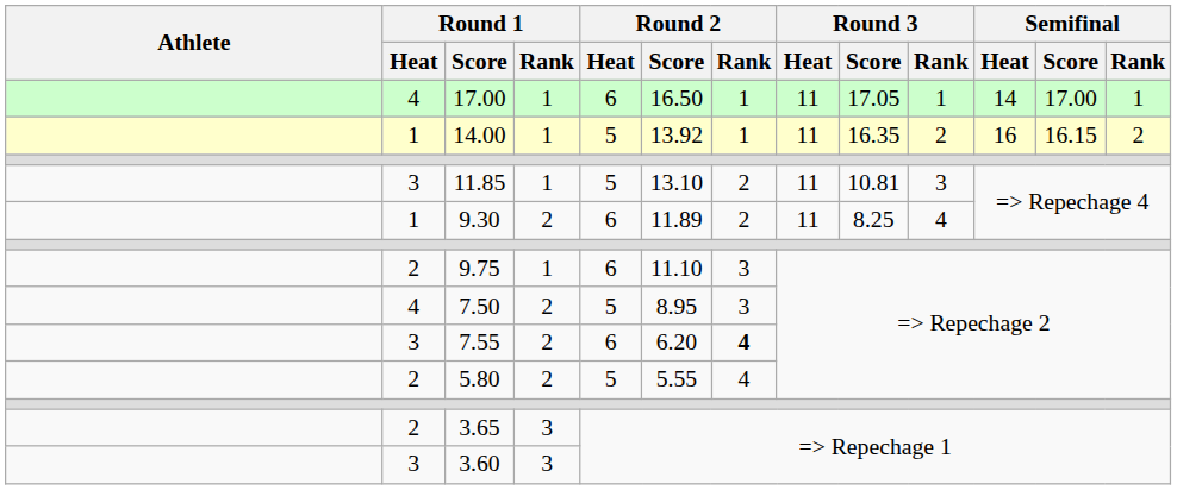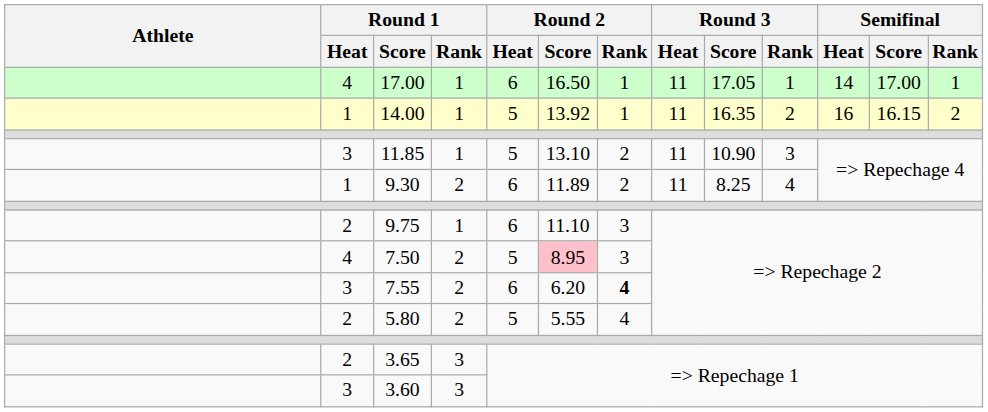11.85 | Round 3 / Score: 10.81 -> 10.90
7.50 | Round 2 / Score: no background -> pink background
